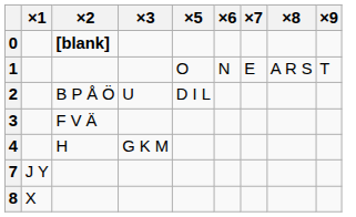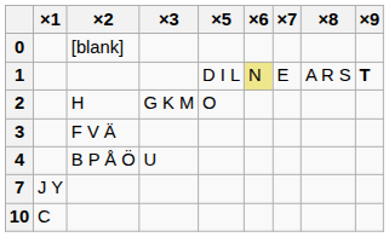0 | ×2: bold -> normal
1 | ×5: O -> D I L
1 | ×6: no background -> khaki background
1 | ×9: normal -> bold
2 | ×2: B P Å Ö -> H
2 | ×3: U -> G K M
2 | ×5: D I L -> O
4 | ×2: H -> B P Å Ö
4 | ×3: G K M -> U
- row: 8 | X
+ row: 10 | C
